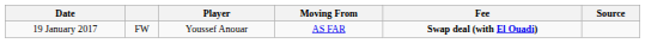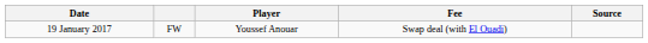- column: Moving From | AS FAR
19 January 2017 | Fee: bold -> normal
